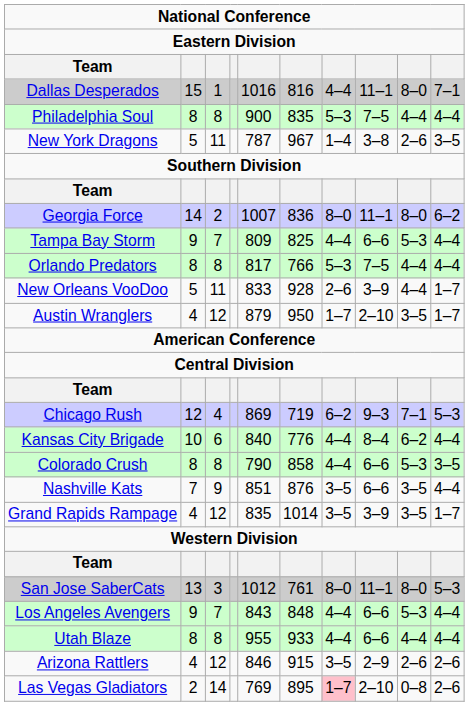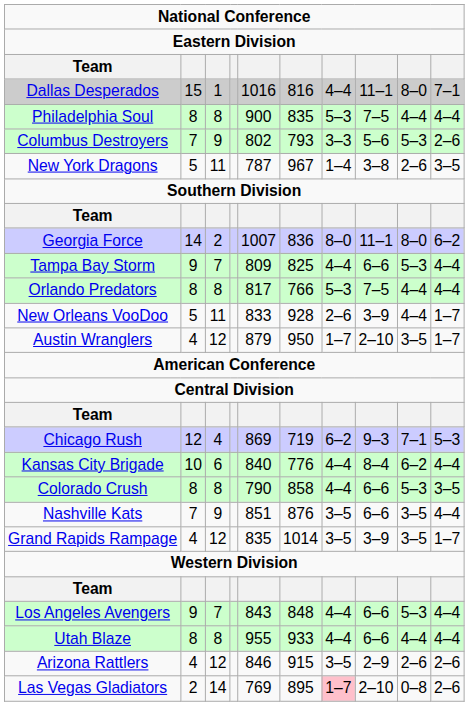+ row: Columbus Destroyers | 7 | 9 | 802 | 793 | 3–3 | 5–6 | 5–3 | 2–6
- row: San Jose SaberCats | 13 | 3 | 1012 | 761 | 8–0 | 11–1 | 8–0 | 5–3
